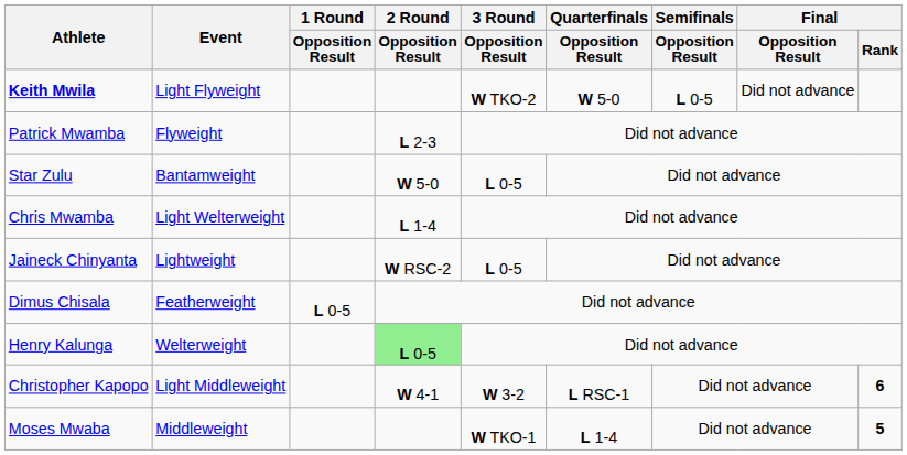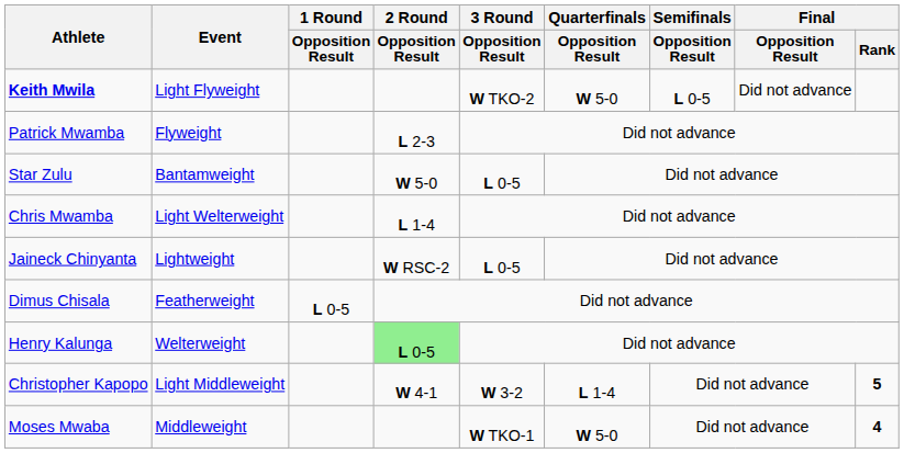Christopher Kapopo | Quarterfinals / Opposition Result: L RSC-1 -> L 1-4
Christopher Kapopo | Final / Rank: 6 -> 5
Moses Mwaba | Quarterfinals / Opposition Result: L 1-4 -> W 5-0
Moses Mwaba | Final / Rank: 5 -> 4
